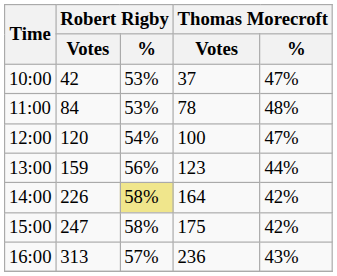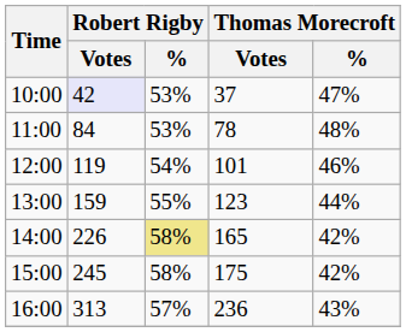10:00 | Robert Rigby / Votes: no background -> lavender background
12:00 | Robert Rigby / Votes: 120 -> 119
12:00 | Thomas Morecroft / Votes: 100 -> 101
12:00 | Thomas Morecroft / %: 47% -> 46%
13:00 | Robert Rigby / %: 56% -> 55%
14:00 | Thomas Morecroft / Votes: 164 -> 165
15:00 | Robert Rigby / Votes: 247 -> 245
